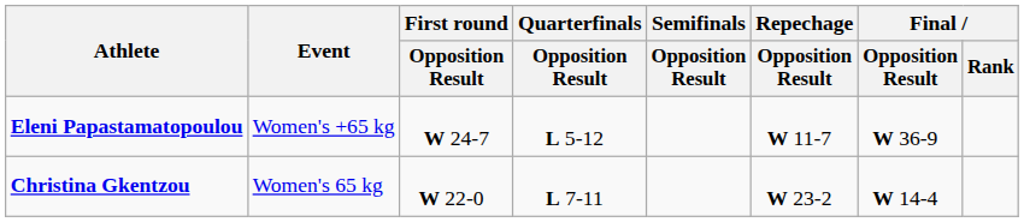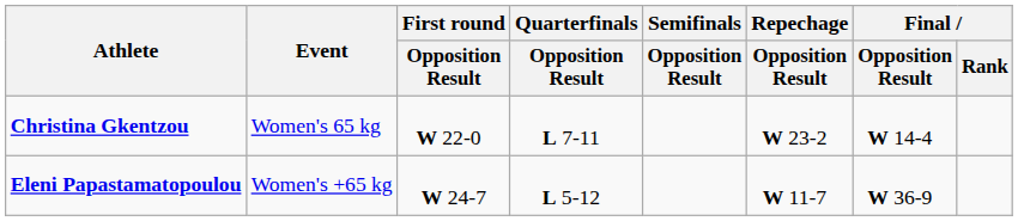rows swapped: Eleni Papastamatopoulou <-> Christina Gkentzou
